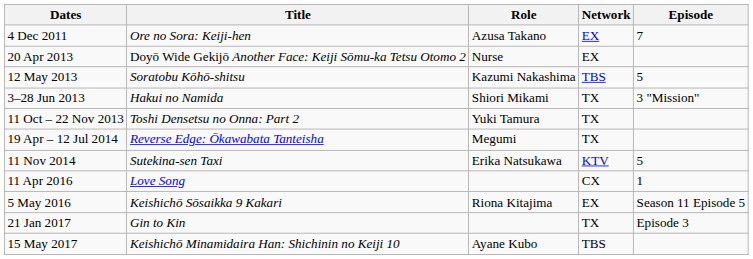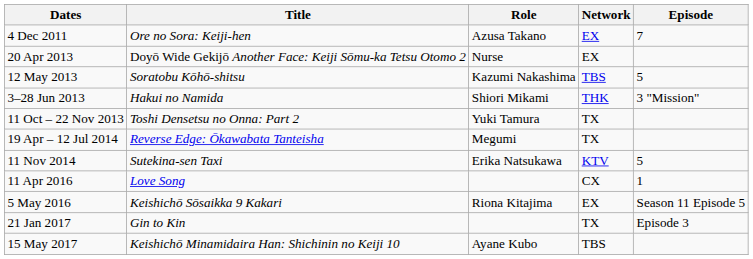3–28 Jun 2013 | Network: TX -> THK
